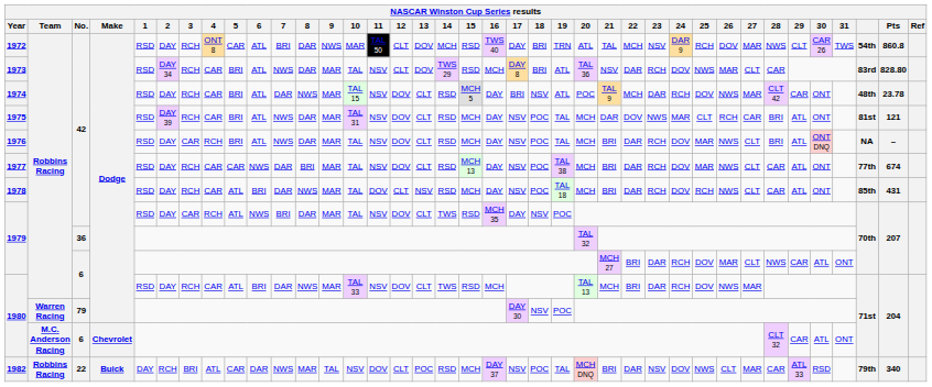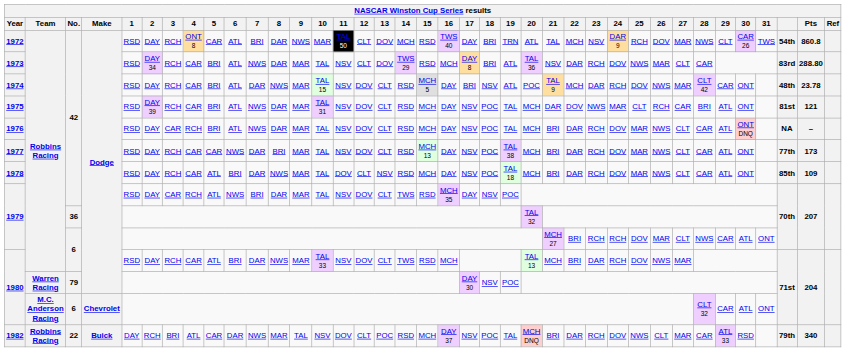1973 | Pts: 828.80 -> 288.80
1976 | 28: BRI -> CAR
1977 | Pts: 674 -> 173
1978 | 25: RCH -> MAR
1978 | Pts: 431 -> 109
1979 / 6 | 23: DAR -> RCH
1982 | 23: NSV -> RCH
